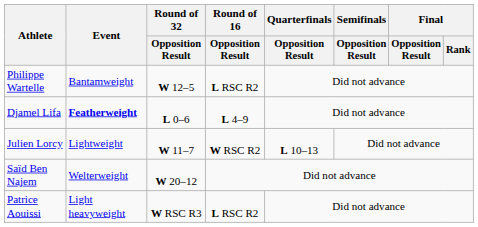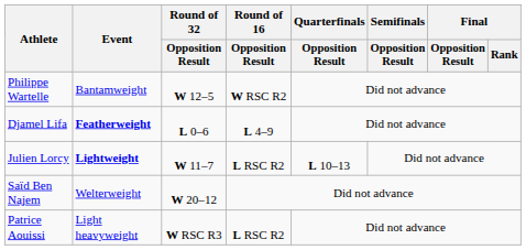Philippe Wartelle | Round of 16 / Opposition Result: L RSC R2 -> W RSC R2
Julien Lorcy | Event: normal -> bold
Julien Lorcy | Round of 16 / Opposition Result: W RSC R2 -> L RSC R2
